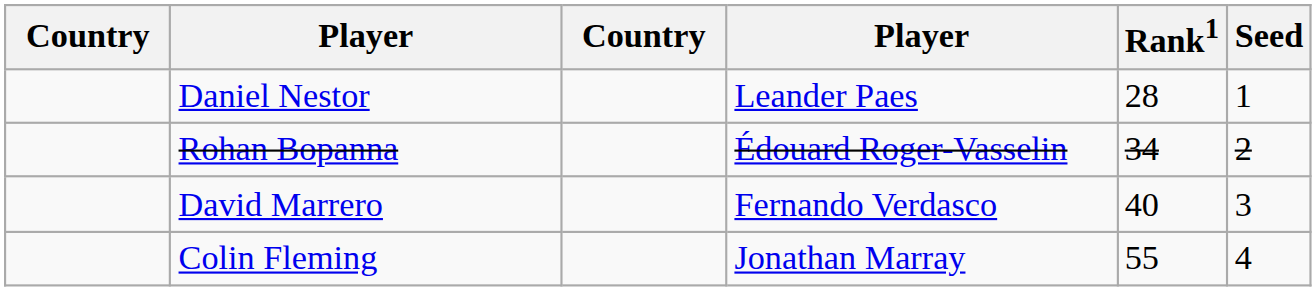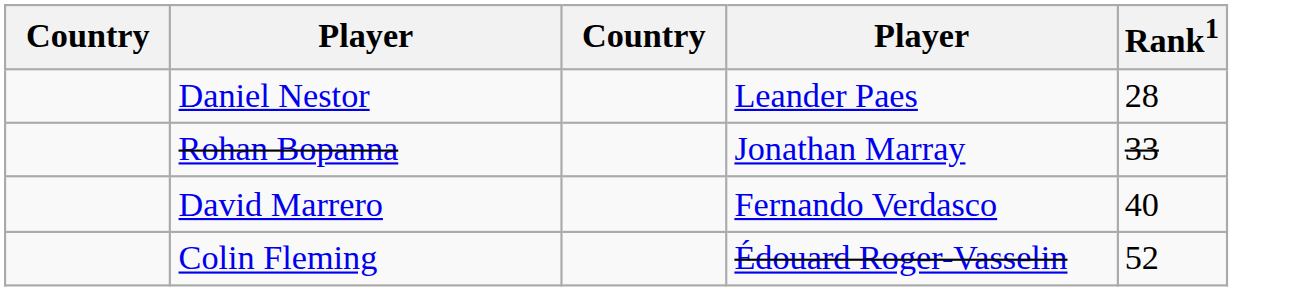- column: Seed | 1 | 2 | 3 | 4
Rohan Bopanna | column 4: Édouard Roger-Vasselin -> Jonathan Marray
Rohan Bopanna | Rank1: 34 -> 33
Colin Fleming | column 4: Jonathan Marray -> Édouard Roger-Vasselin
Colin Fleming | Rank1: 55 -> 52
